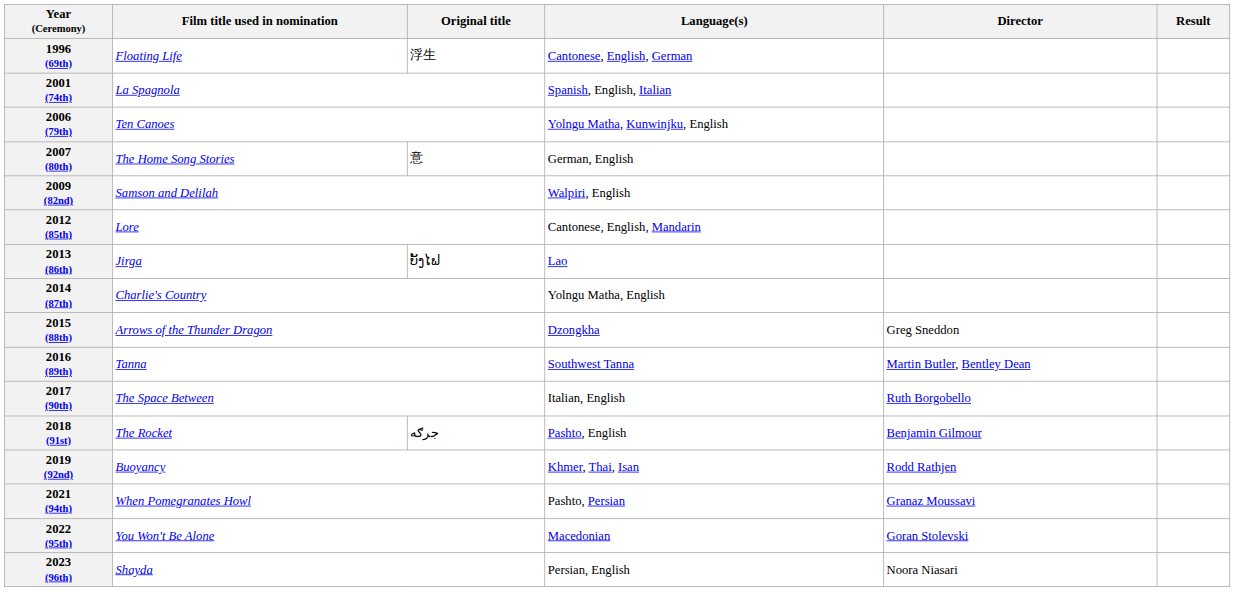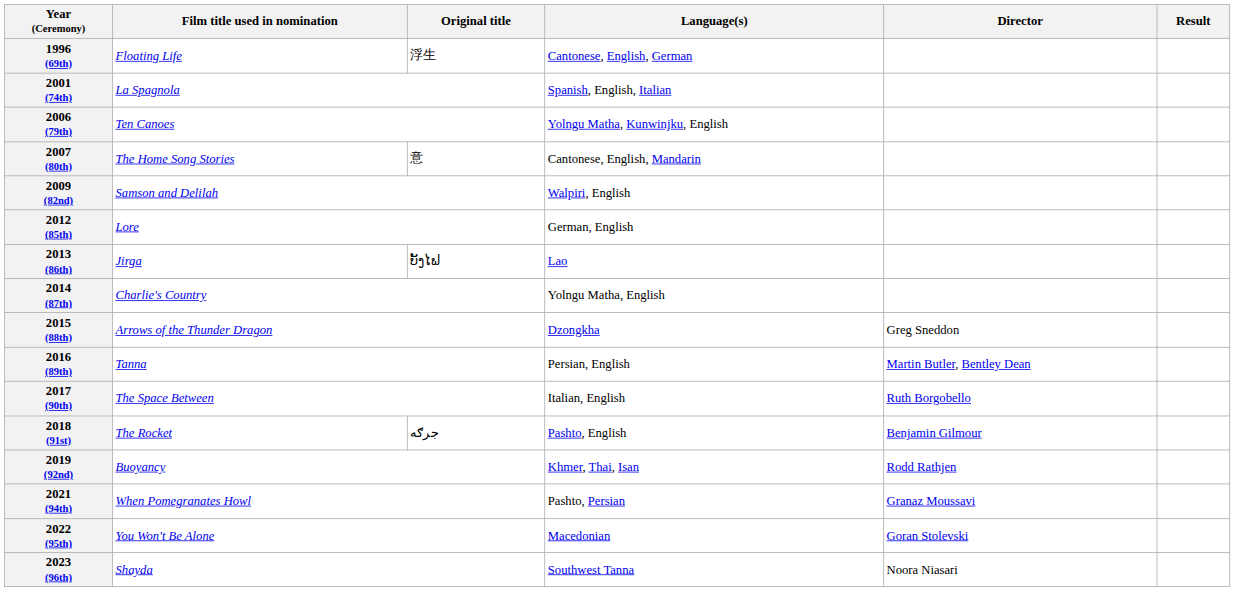2007 (80th) | Language(s): German, English -> Cantonese, English, Mandarin
2012 (85th) | Language(s): Cantonese, English, Mandarin -> German, English
2016 (89th) | Language(s): Southwest Tanna -> Persian, English
2023 (96th) | Language(s): Persian, English -> Southwest Tanna
